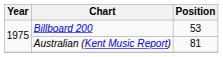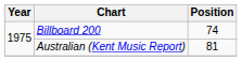Billboard 200 | Position: 53 -> 74
